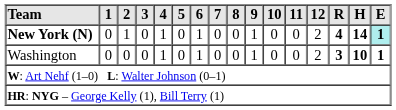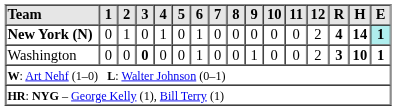New York (N) | 9: 1 -> 0
Washington | 3: normal -> bold
Washington | 4: 1 -> 0
